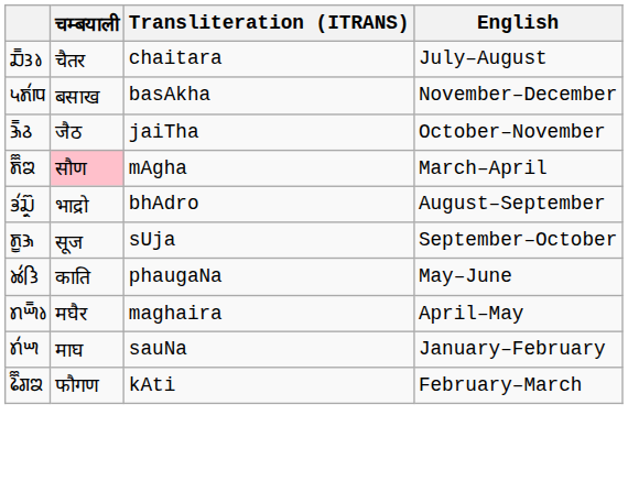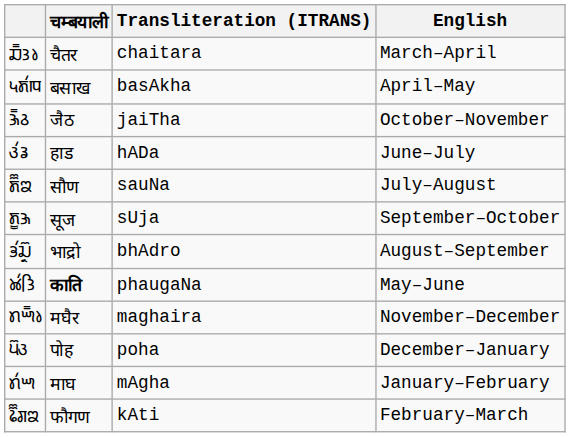𑚏𑚳𑚙𑚤 | English: July–August -> March–April
𑚠𑚨𑚭𑚸 | English: November–December -> April–May
+ row: 𑚩𑚭𑚖 | हाड | hADa | June–July
𑚨𑚵𑚘 | चम्बयाली: pink background -> no background
𑚨𑚵𑚘 | Transliteration (ITRANS): mAgha -> sauNa
𑚨𑚵𑚘 | English: March–April -> July–August
rows swapped: 𑚡𑚭𑚛𑚶𑚤𑚴 <-> 𑚨𑚱𑚑
𑚊𑚭𑚙𑚮 | चम्बयाली: normal -> bold
𑚢𑚍𑚳𑚤 | English: April–May -> November–December
+ row: 𑚞𑚴𑚩 | पोह | poha | December–January
𑚢𑚭𑚍 | Transliteration (ITRANS): sauNa -> mAgha
